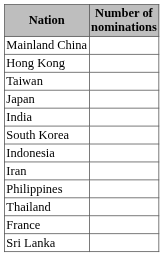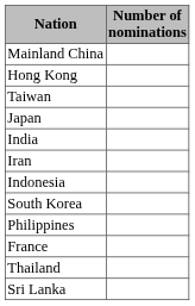rows swapped: Iran <-> South Korea
rows swapped: Thailand <-> France
